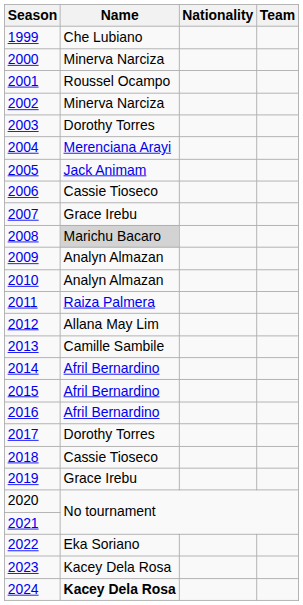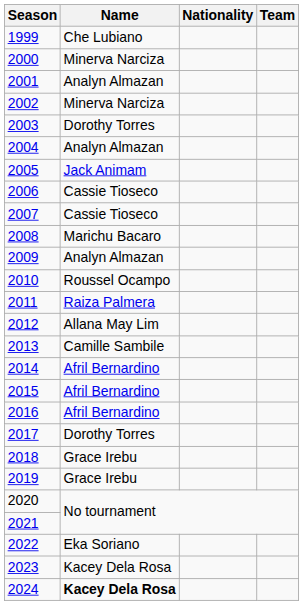2001 | Name: Roussel Ocampo -> Analyn Almazan
2004 | Name: Merenciana Arayi -> Analyn Almazan
2007 | Name: Grace Irebu -> Cassie Tioseco
2008 | Name: lightgrey background -> no background
2010 | Name: Analyn Almazan -> Roussel Ocampo
2018 | Name: Cassie Tioseco -> Grace Irebu
